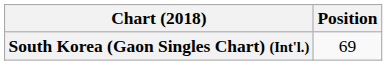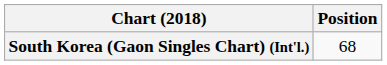South Korea (Gaon Singles Chart) (Int'l.) | Position: 69 -> 68
